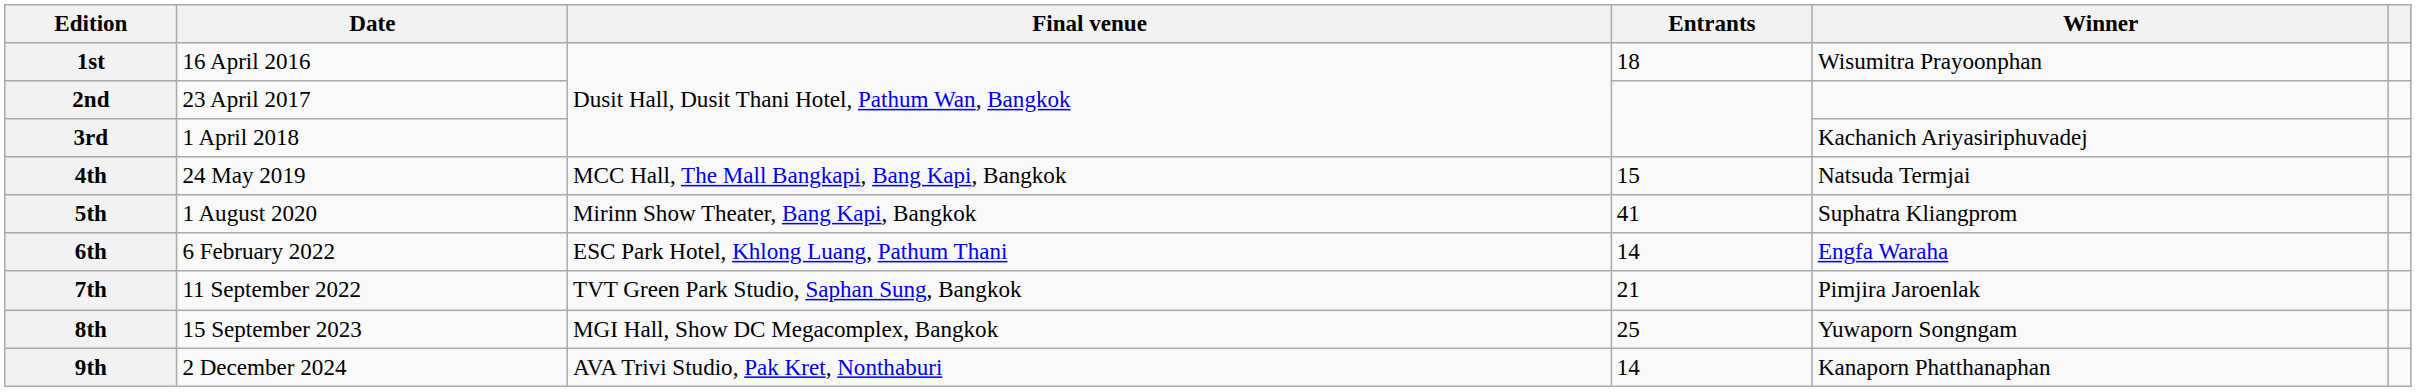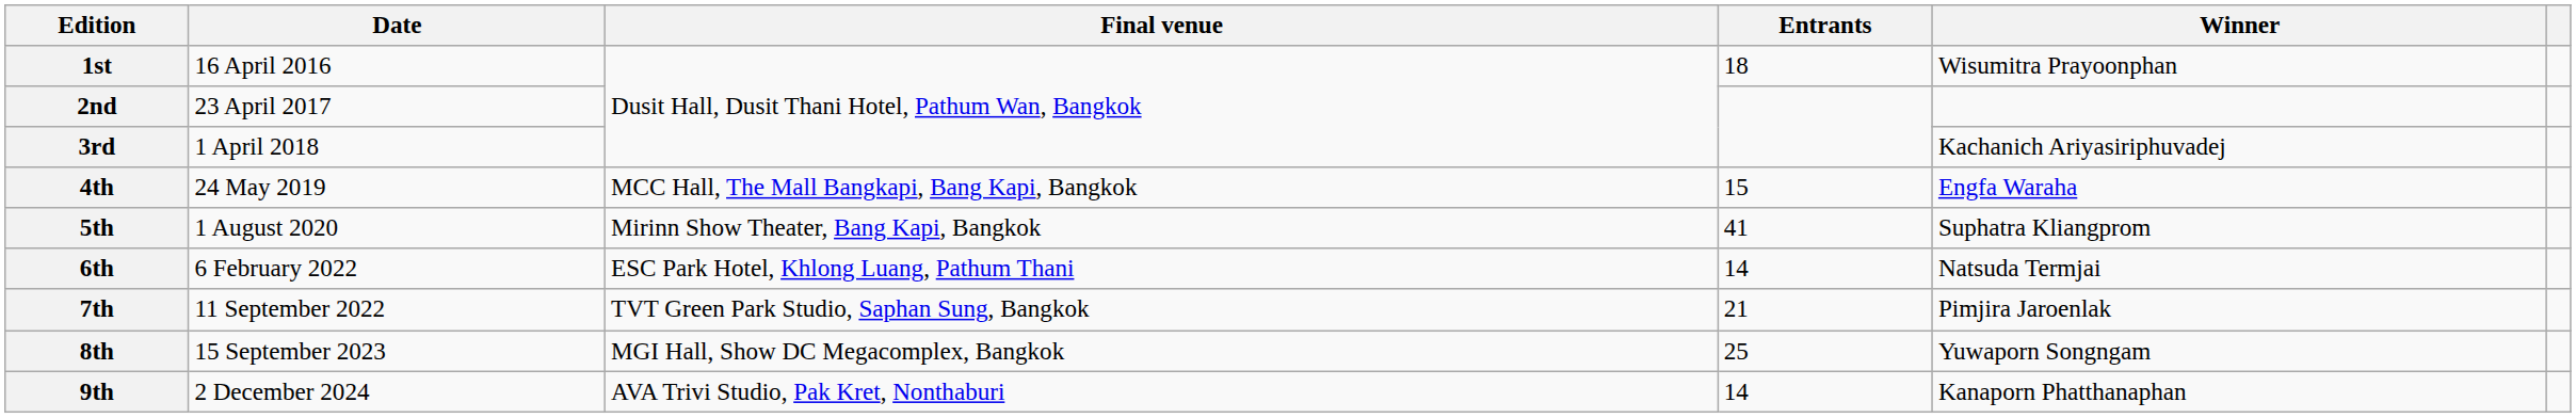4th | Winner: Natsuda Termjai -> Engfa Waraha
6th | Winner: Engfa Waraha -> Natsuda Termjai
